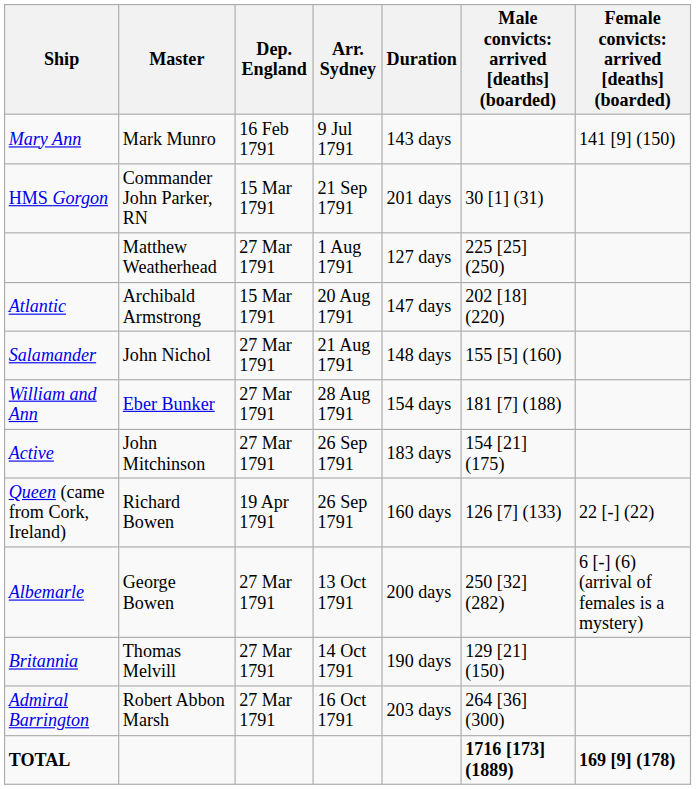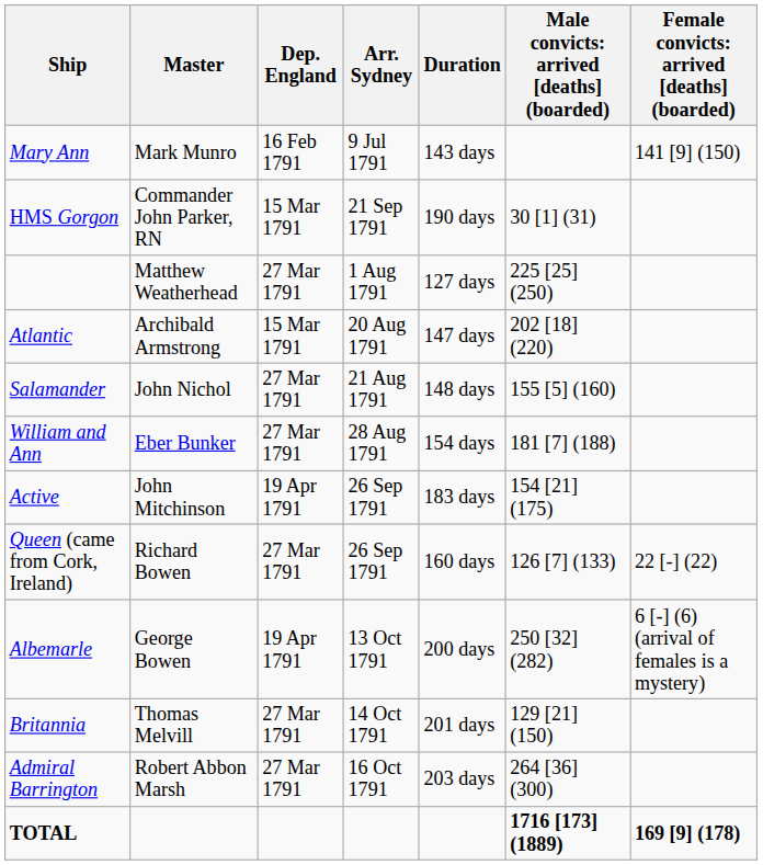HMS Gorgon | Duration: 201 days -> 190 days
Active | Dep. England: 27 Mar 1791 -> 19 Apr 1791
Queen (came from Cork, Ireland) | Dep. England: 19 Apr 1791 -> 27 Mar 1791
Albemarle | Dep. England: 27 Mar 1791 -> 19 Apr 1791
Britannia | Duration: 190 days -> 201 days
